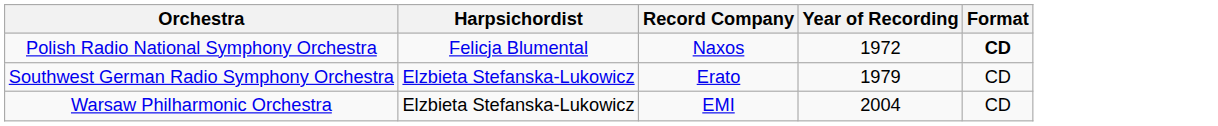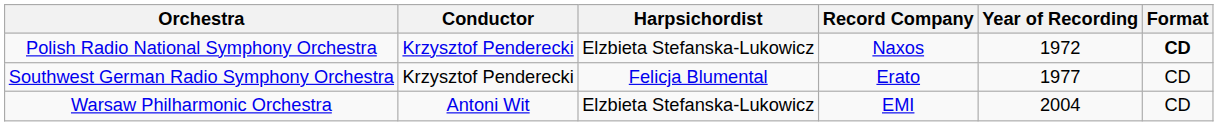+ column: Conductor | Krzysztof Penderecki | Krzysztof Penderecki | Antoni Wit
Polish Radio National Symphony Orchestra | Harpsichordist: Felicja Blumental -> Elzbieta Stefanska-Lukowicz
Southwest German Radio Symphony Orchestra | Harpsichordist: Elzbieta Stefanska-Lukowicz -> Felicja Blumental
Southwest German Radio Symphony Orchestra | Year of Recording: 1979 -> 1977
